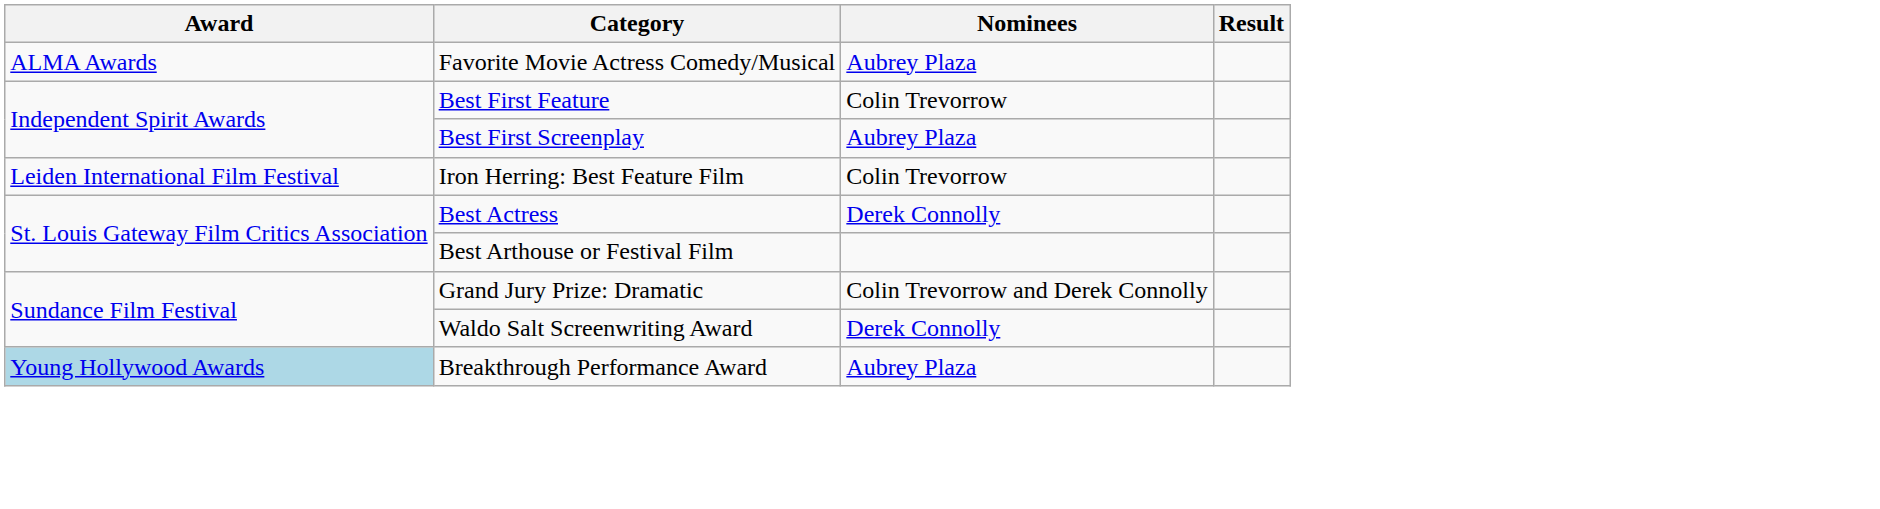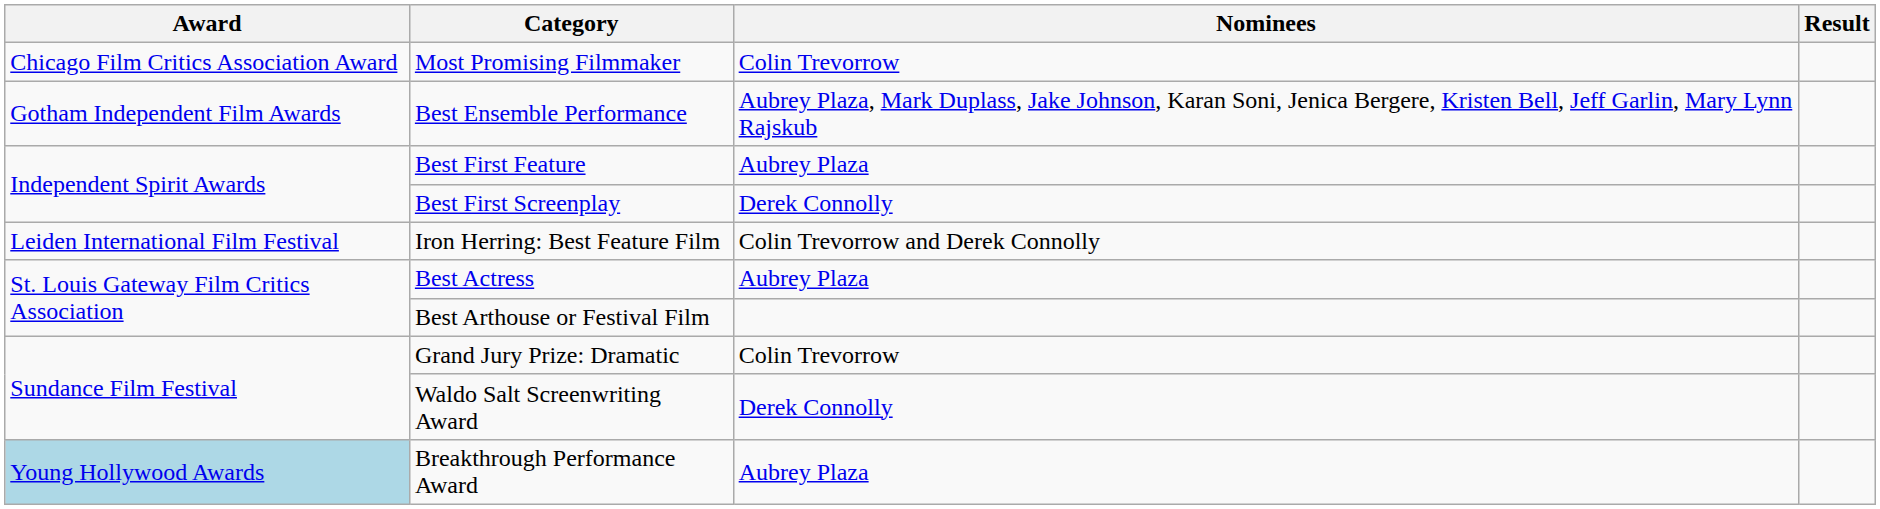- row: ALMA Awards | Favorite Movie Actress Comedy/Musical | Aubrey Plaza
+ row: Chicago Film Critics Association Award | Most Promising Filmmaker | Colin Trevorrow
+ row: Gotham Independent Film Awards | Best Ensemble Performance | Aubrey Plaza, Mark Duplass, Jake Johnson, Karan Soni, Jenica Bergere, Kristen Bell, Jeff Garlin, Mary Lynn Rajskub
Best First Feature | Nominees: Colin Trevorrow -> Aubrey Plaza
Best First Screenplay | Nominees: Aubrey Plaza -> Derek Connolly
Iron Herring: Best Feature Film | Nominees: Colin Trevorrow -> Colin Trevorrow and Derek Connolly
Best Actress | Nominees: Derek Connolly -> Aubrey Plaza
Grand Jury Prize: Dramatic | Nominees: Colin Trevorrow and Derek Connolly -> Colin Trevorrow
